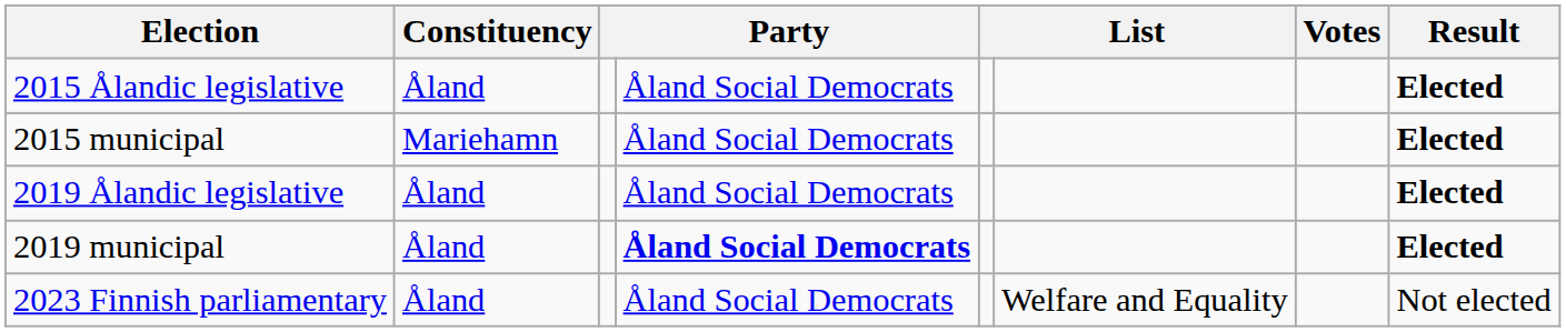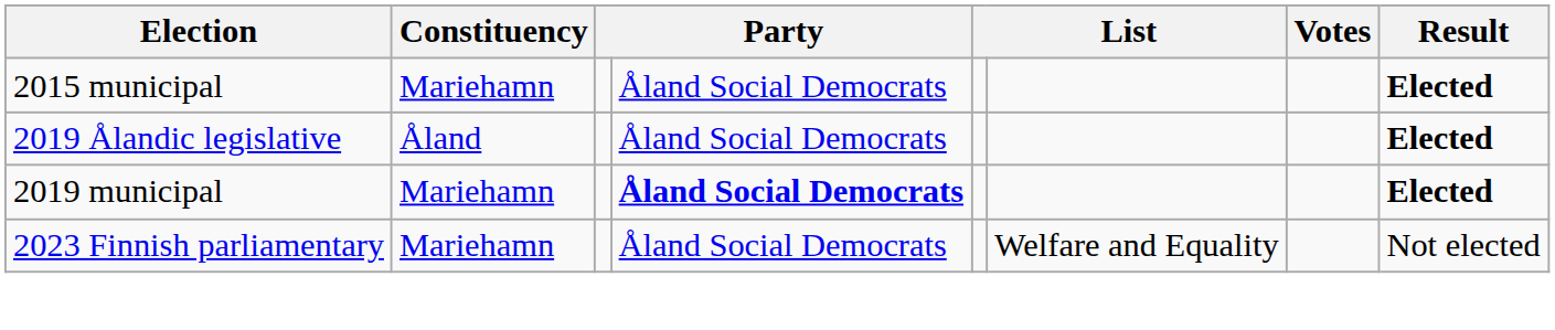- row: 2015 Ålandic legislative | Åland | Åland Social Democrats | Elected
2019 municipal | Constituency: Åland -> Mariehamn
2023 Finnish parliamentary | Constituency: Åland -> Mariehamn
